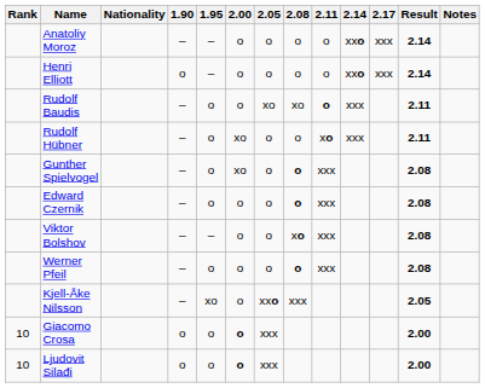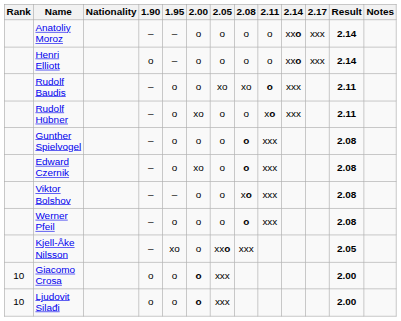Gunther Spielvogel | 2.00: xo -> o
Edward Czernik | 2.00: o -> xo
